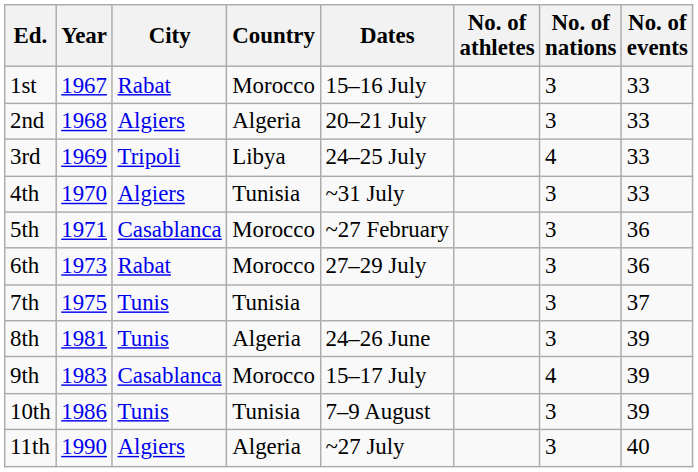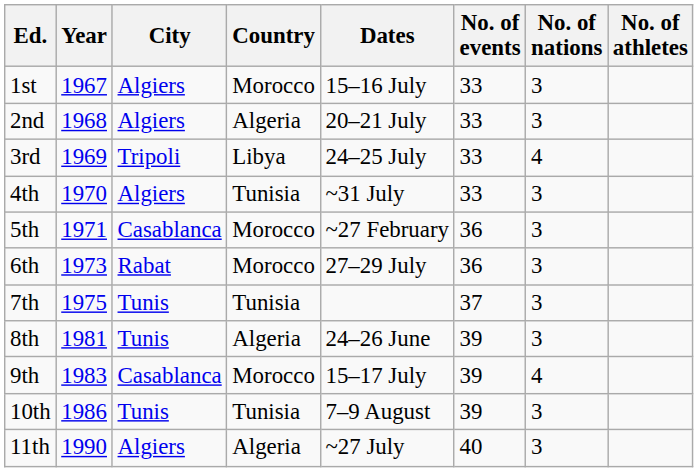columns swapped: No. of events <-> No. of athletes
1st | City: Rabat -> Algiers
